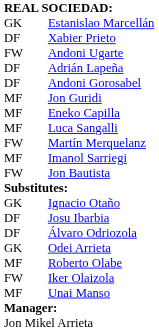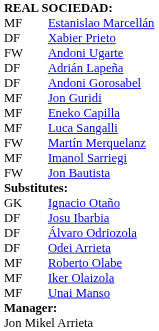Estanislao Marcellán | column 1: GK -> MF
Odei Arrieta | column 1: GK -> DF
Iker Olaizola | column 1: FW -> MF
